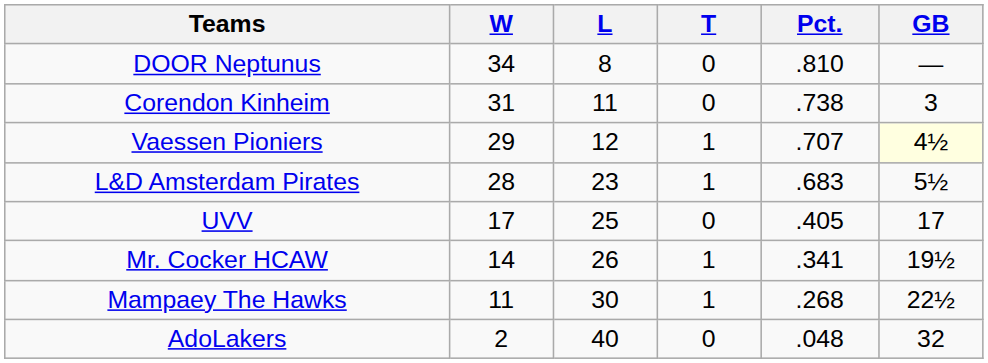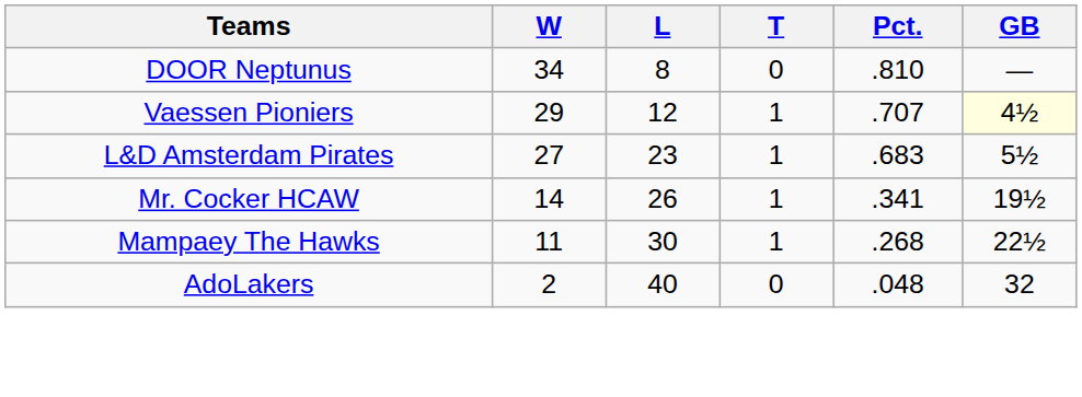- row: Corendon Kinheim | 31 | 11 | 0 | .738 | 3
L&D Amsterdam Pirates | W: 28 -> 27
- row: UVV | 17 | 25 | 0 | .405 | 17
